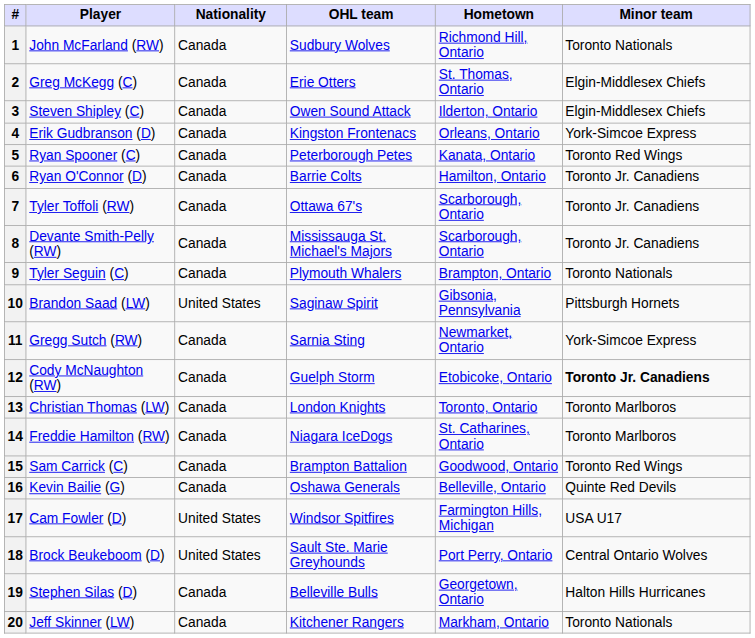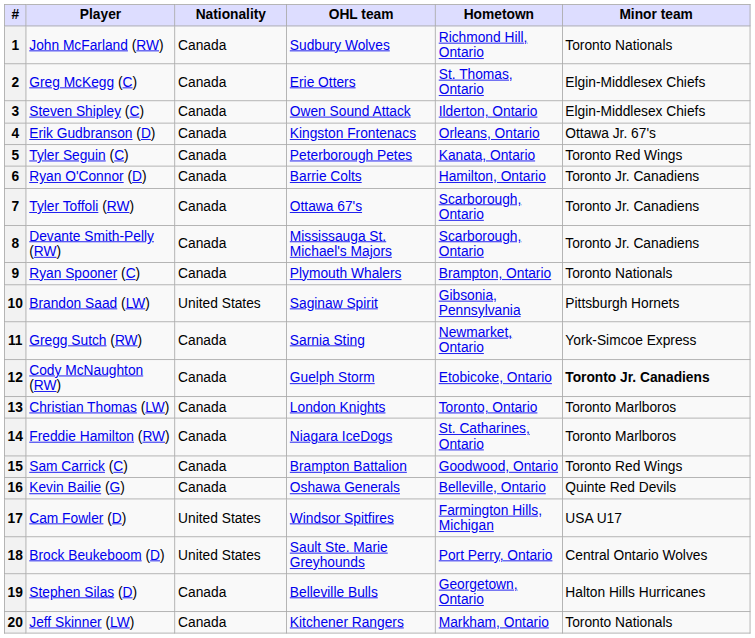4 | Minor team: York-Simcoe Express -> Ottawa Jr. 67's
5 | Player: Ryan Spooner (C) -> Tyler Seguin (C)
9 | Player: Tyler Seguin (C) -> Ryan Spooner (C)
